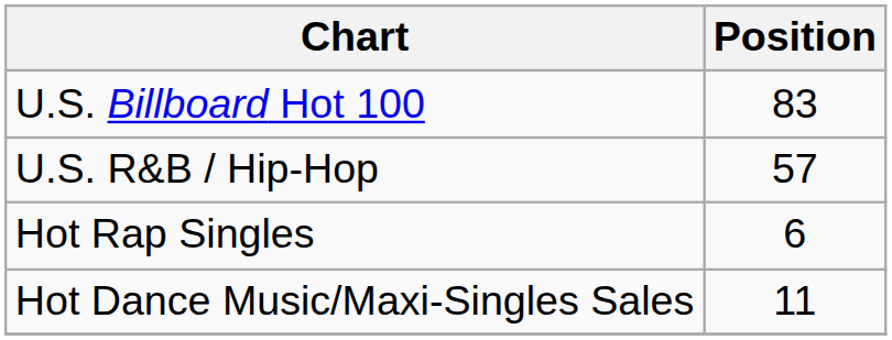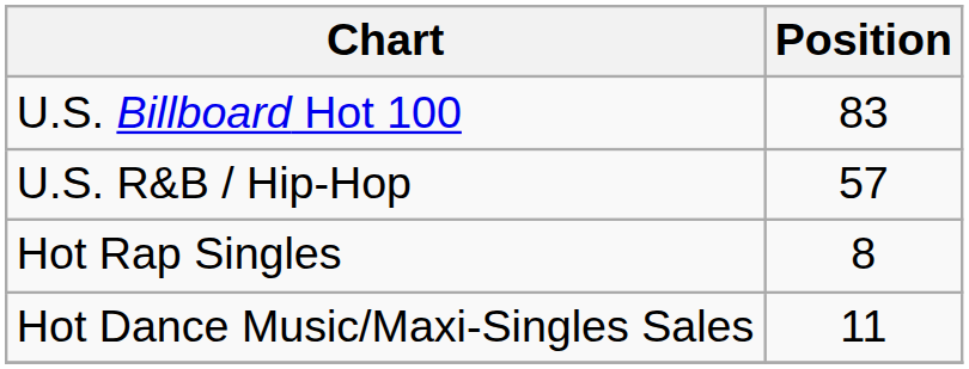Hot Rap Singles | Position: 6 -> 8
